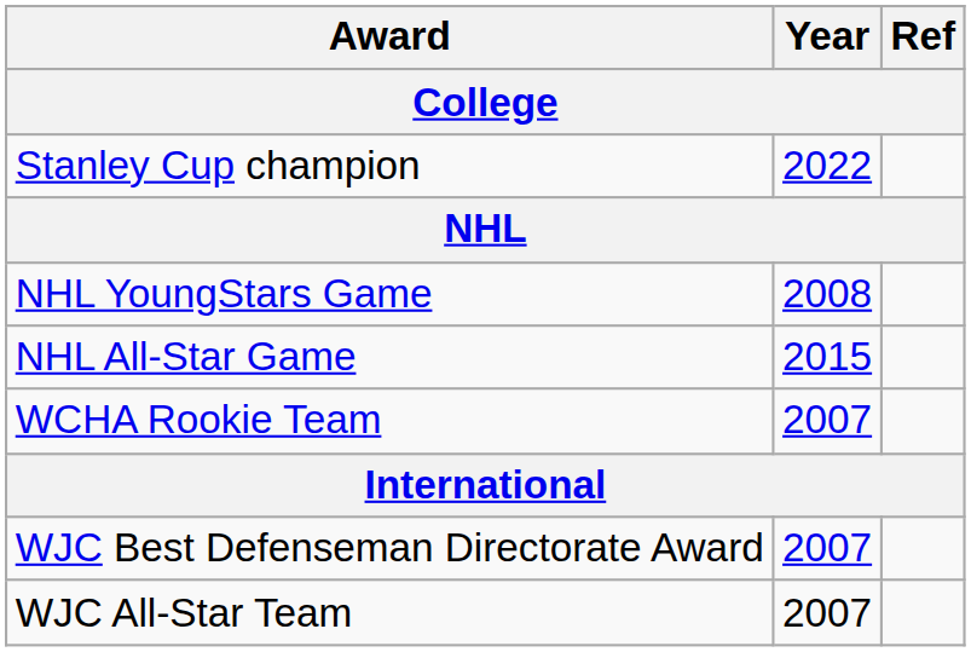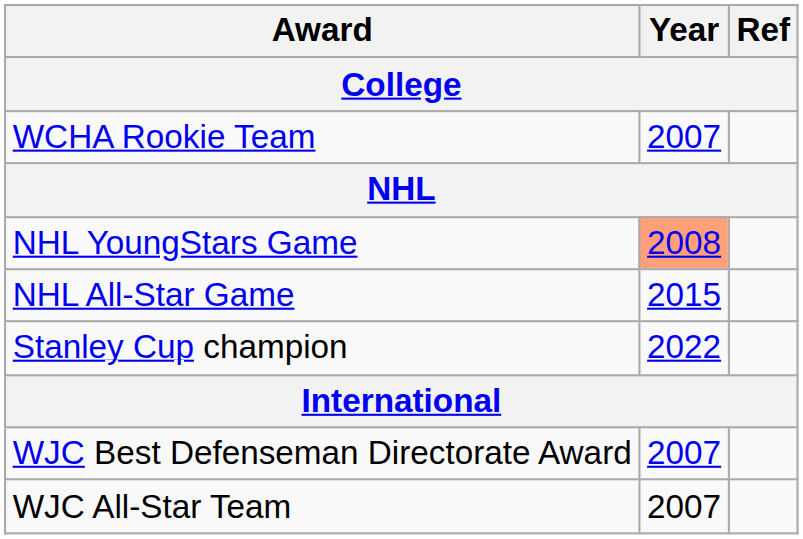rows swapped: WCHA Rookie Team <-> Stanley Cup champion
NHL YoungStars Game | Year: no background -> lightsalmon background
